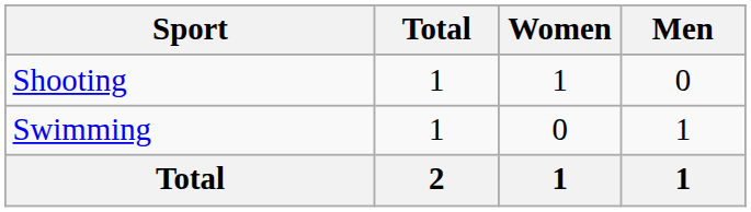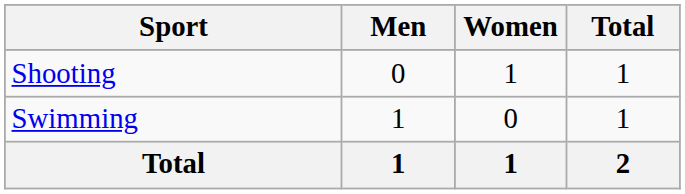columns swapped: Men <-> Total
